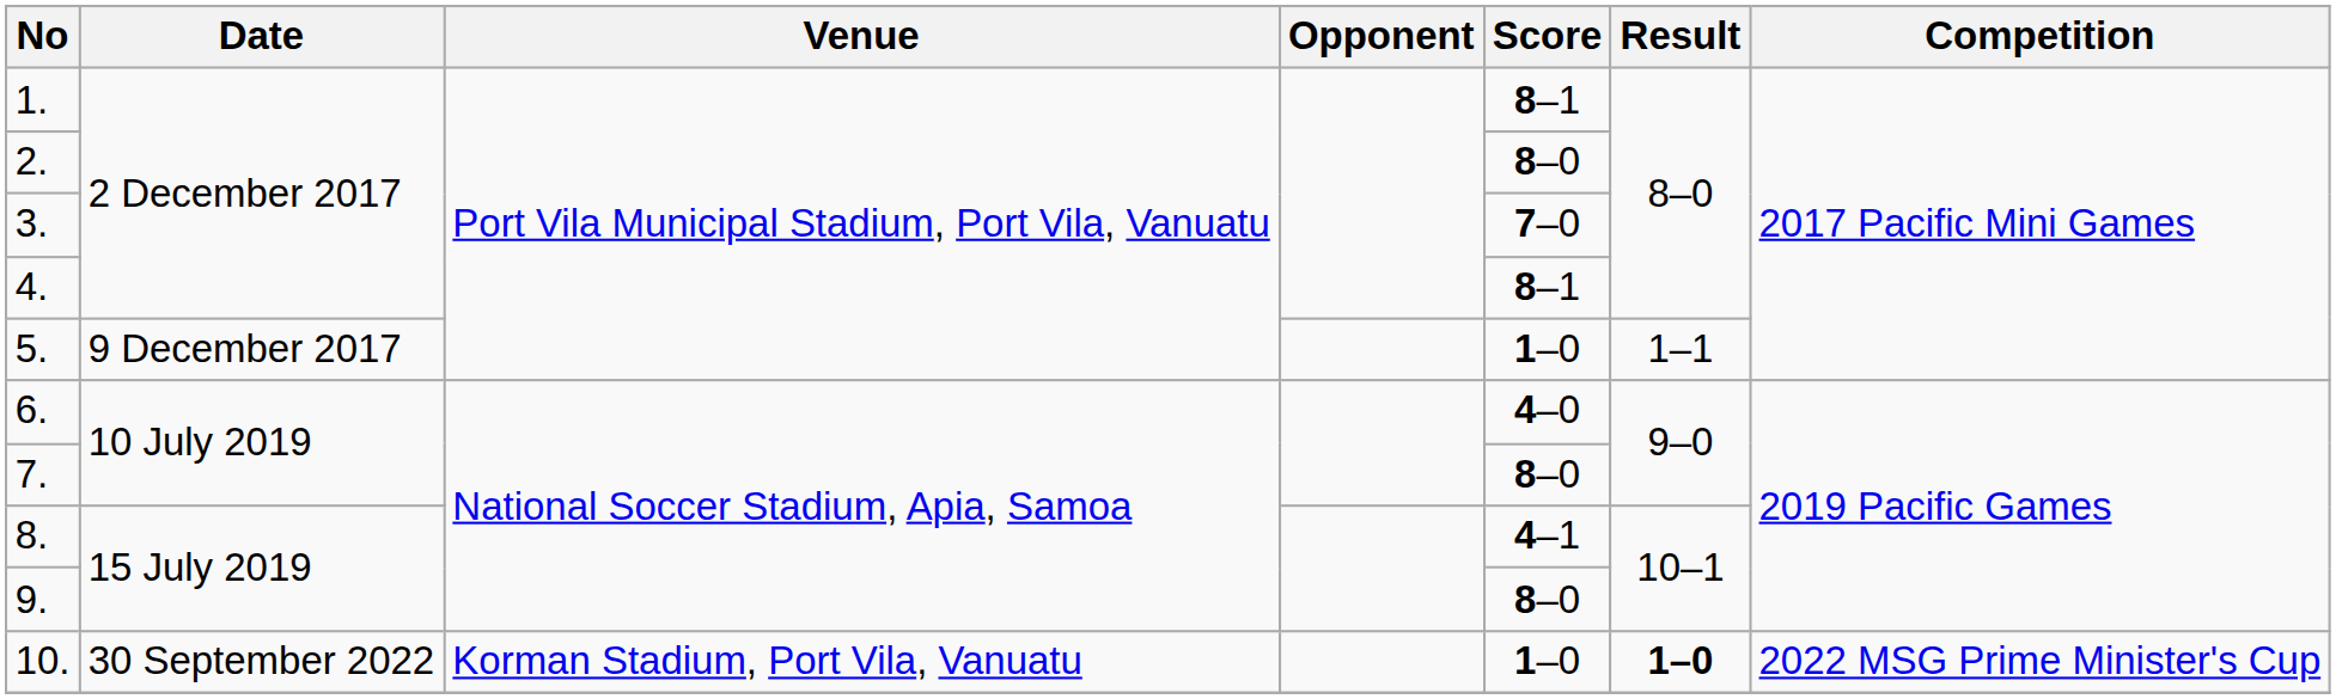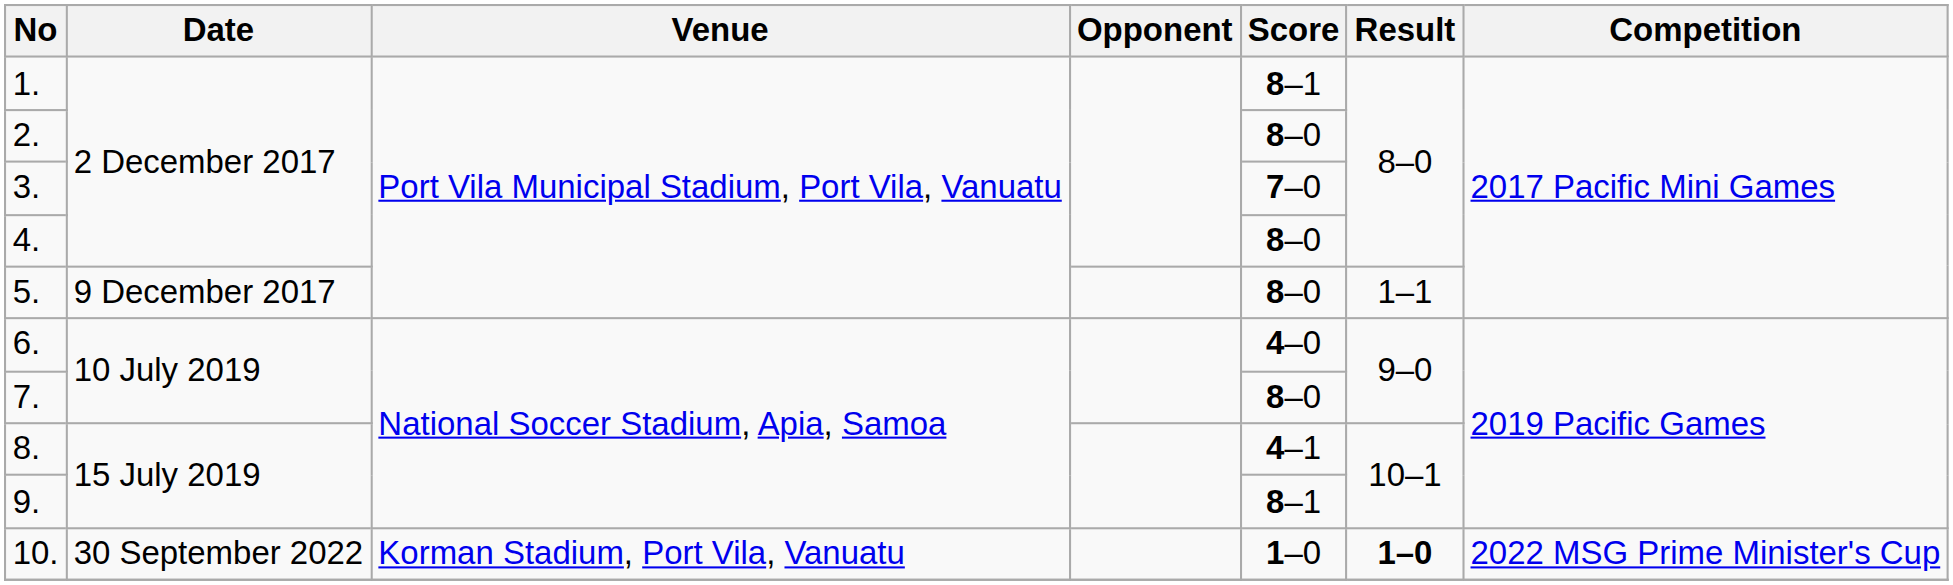4. | Score: 8–1 -> 8–0
5. | Score: 1–0 -> 8–0
9. | Score: 8–0 -> 8–1
